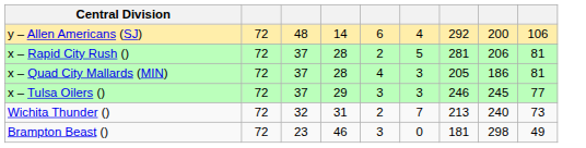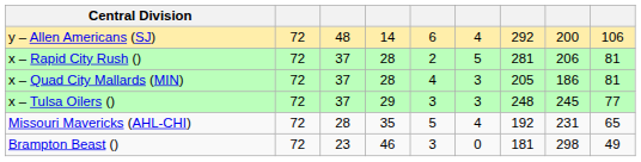x – Tulsa Oilers () | column 7: 246 -> 248
- row: Wichita Thunder () | 72 | 32 | 31 | 2 | 7 | 213 | 240 | 73
+ row: Missouri Mavericks (AHL-CHI) | 72 | 28 | 35 | 5 | 4 | 192 | 231 | 65
